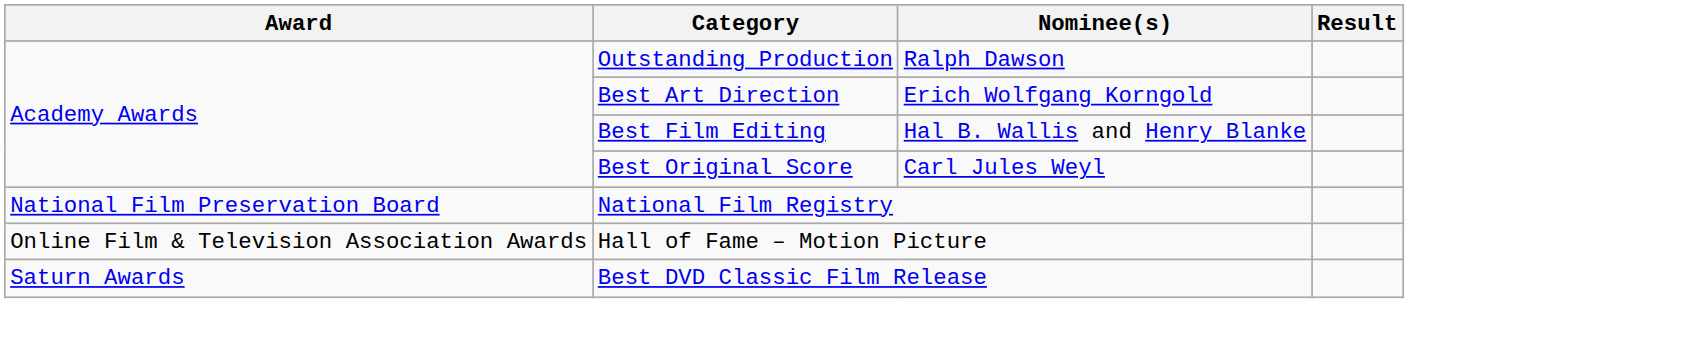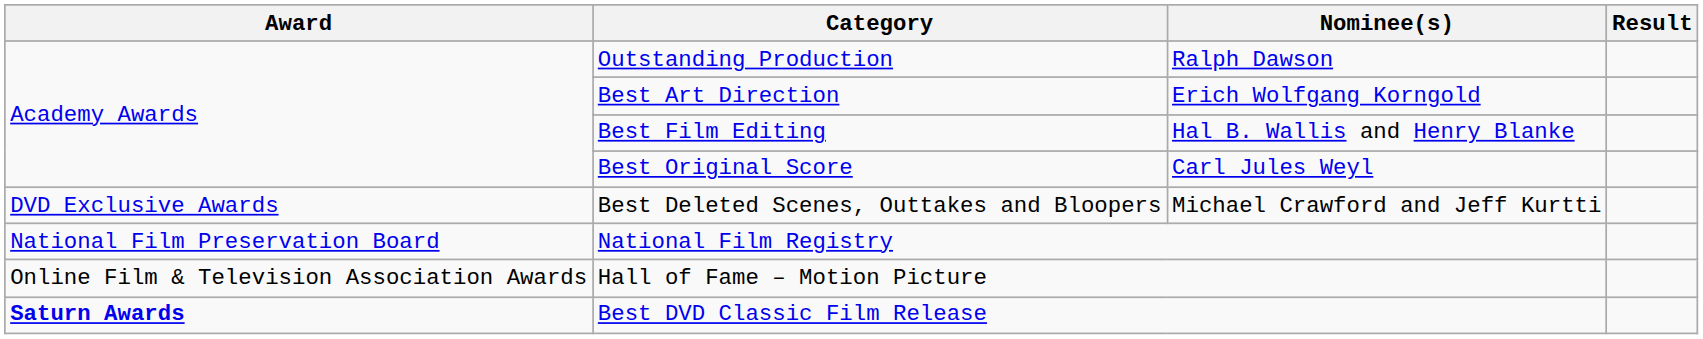+ row: DVD Exclusive Awards | Best Deleted Scenes, Outtakes and Bloopers | Michael Crawford and Jeff Kurtti
Best DVD Classic Film Release | Award: normal -> bold
